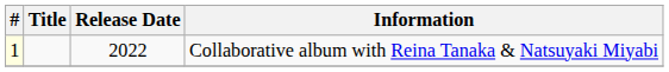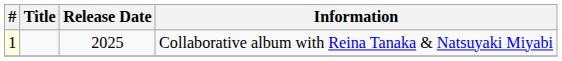Collaborative album with Reina Tanaka & Natsuyaki Miyabi | Release Date: 2022 -> 2025
